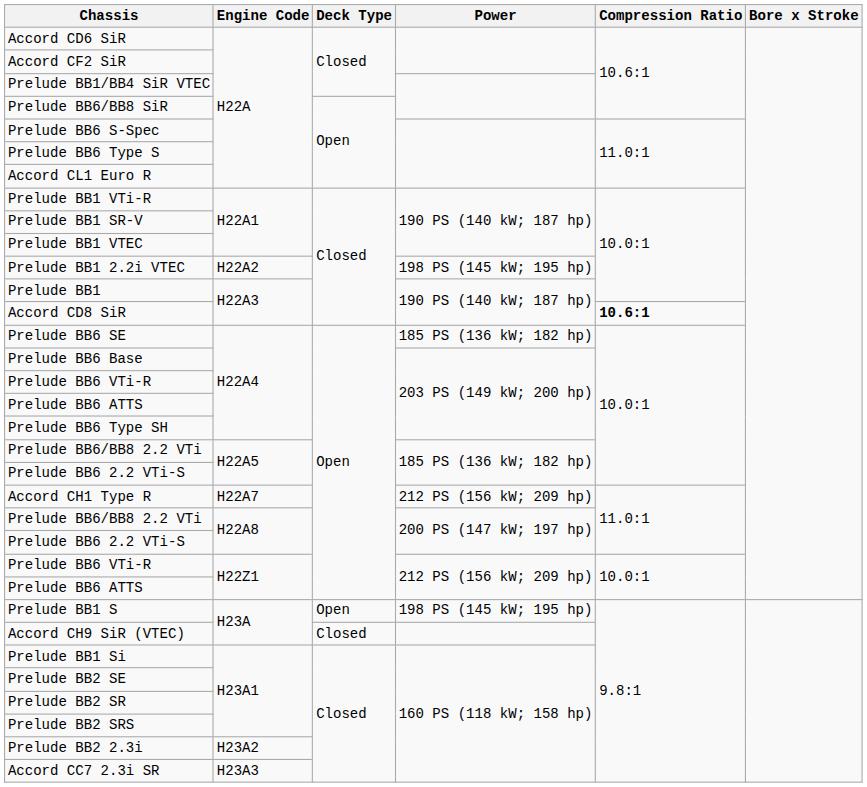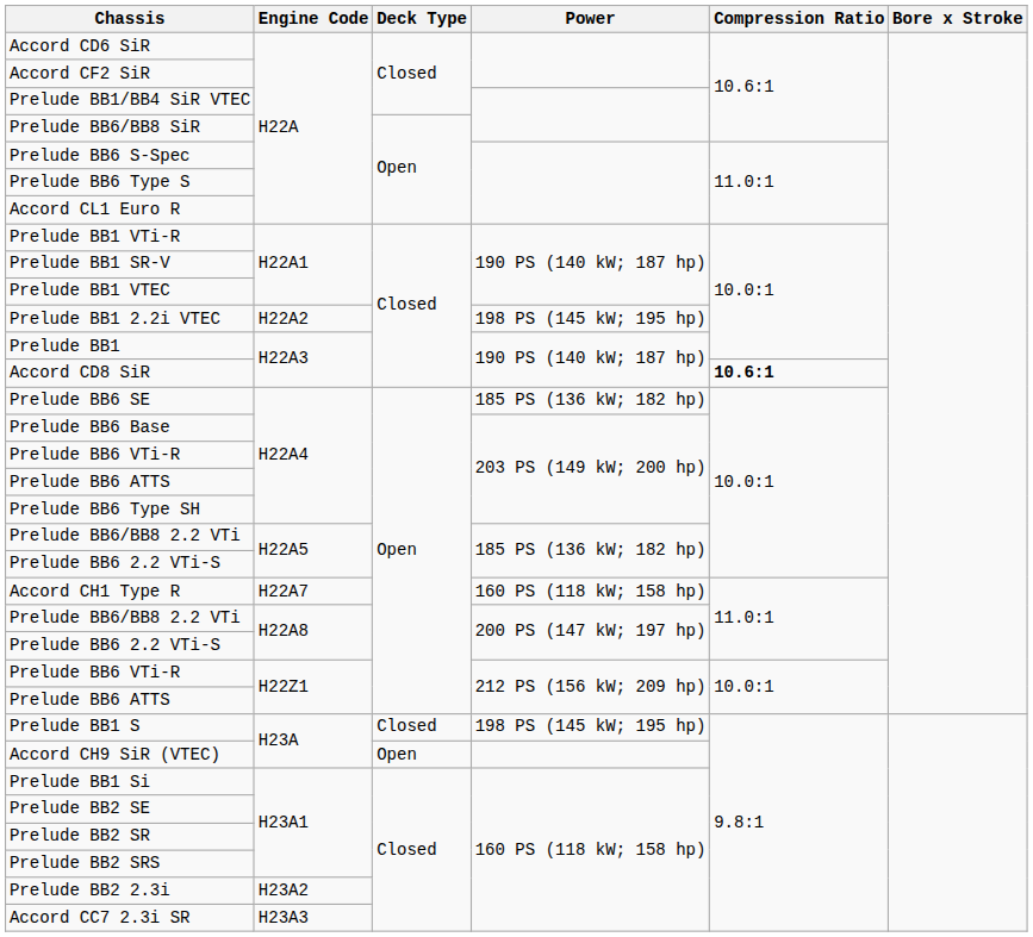Accord CH1 Type R | Power: 212 PS (156 kW; 209 hp) -> 160 PS (118 kW; 158 hp)
Prelude BB1 S | Deck Type: Open -> Closed
Accord CH9 SiR (VTEC) | Deck Type: Closed -> Open
